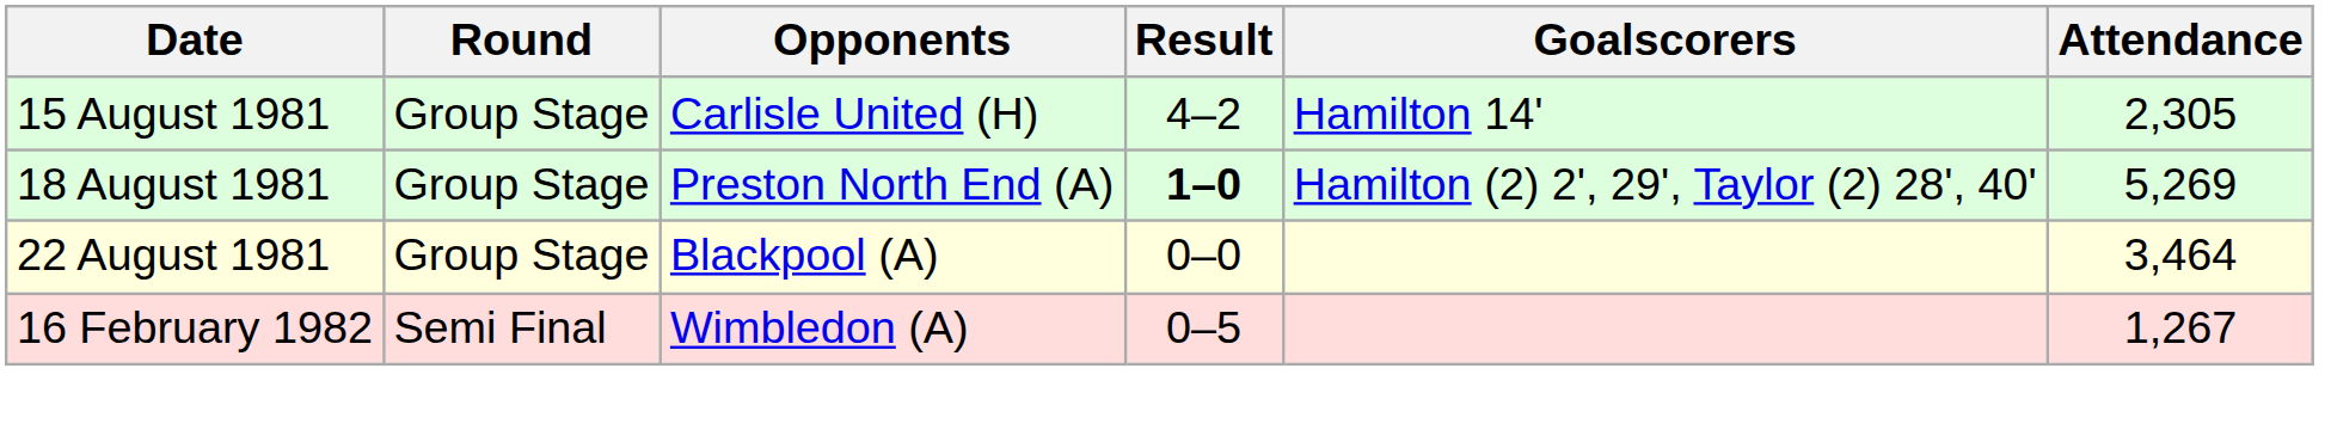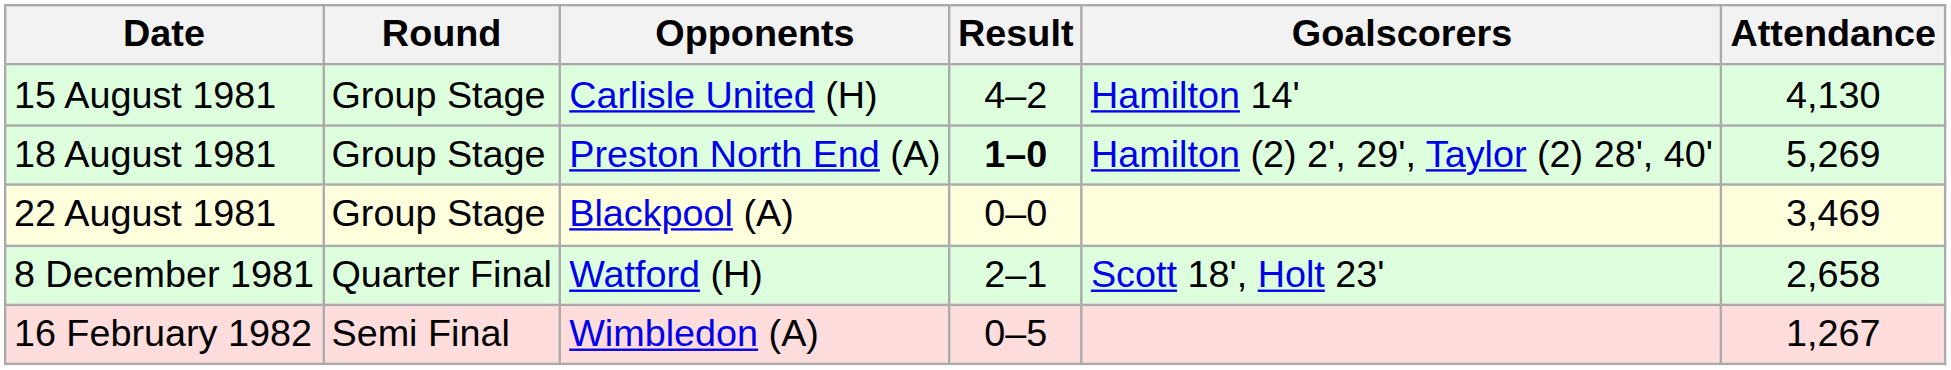15 August 1981 | Attendance: 2,305 -> 4,130
22 August 1981 | Attendance: 3,464 -> 3,469
+ row: 8 December 1981 | Quarter Final | Watford (H) | 2–1 | Scott 18', Holt 23' | 2,658
